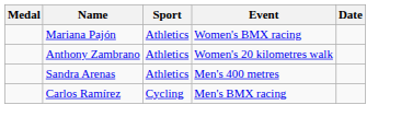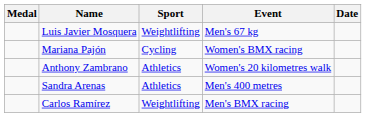+ row: Luis Javier Mosquera | Weightlifting | Men's 67 kg
Mariana Pajón | Sport: Athletics -> Cycling
Carlos Ramírez | Sport: Cycling -> Weightlifting
